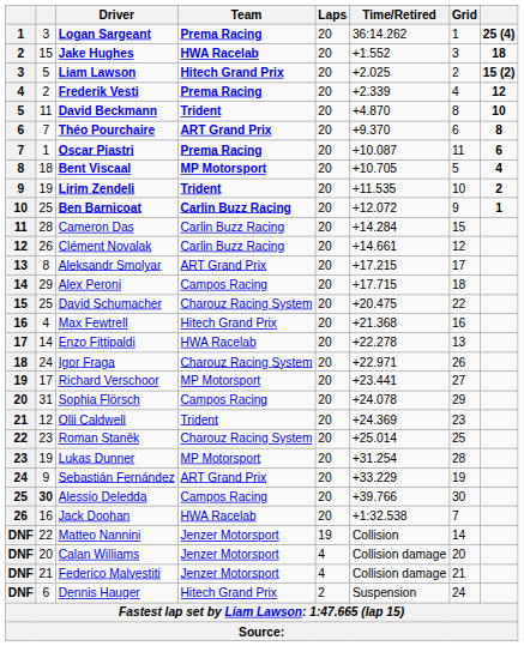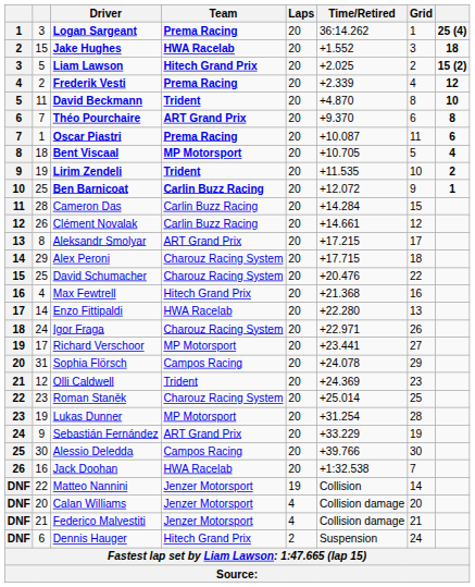Alex Peroni | Team: Campos Racing -> Charouz Racing System
David Schumacher | Time/Retired: +20.475 -> +20.476
Enzo Fittipaldi | Time/Retired: +22.278 -> +22.280
Alessio Deledda | column 2: bold -> normal
